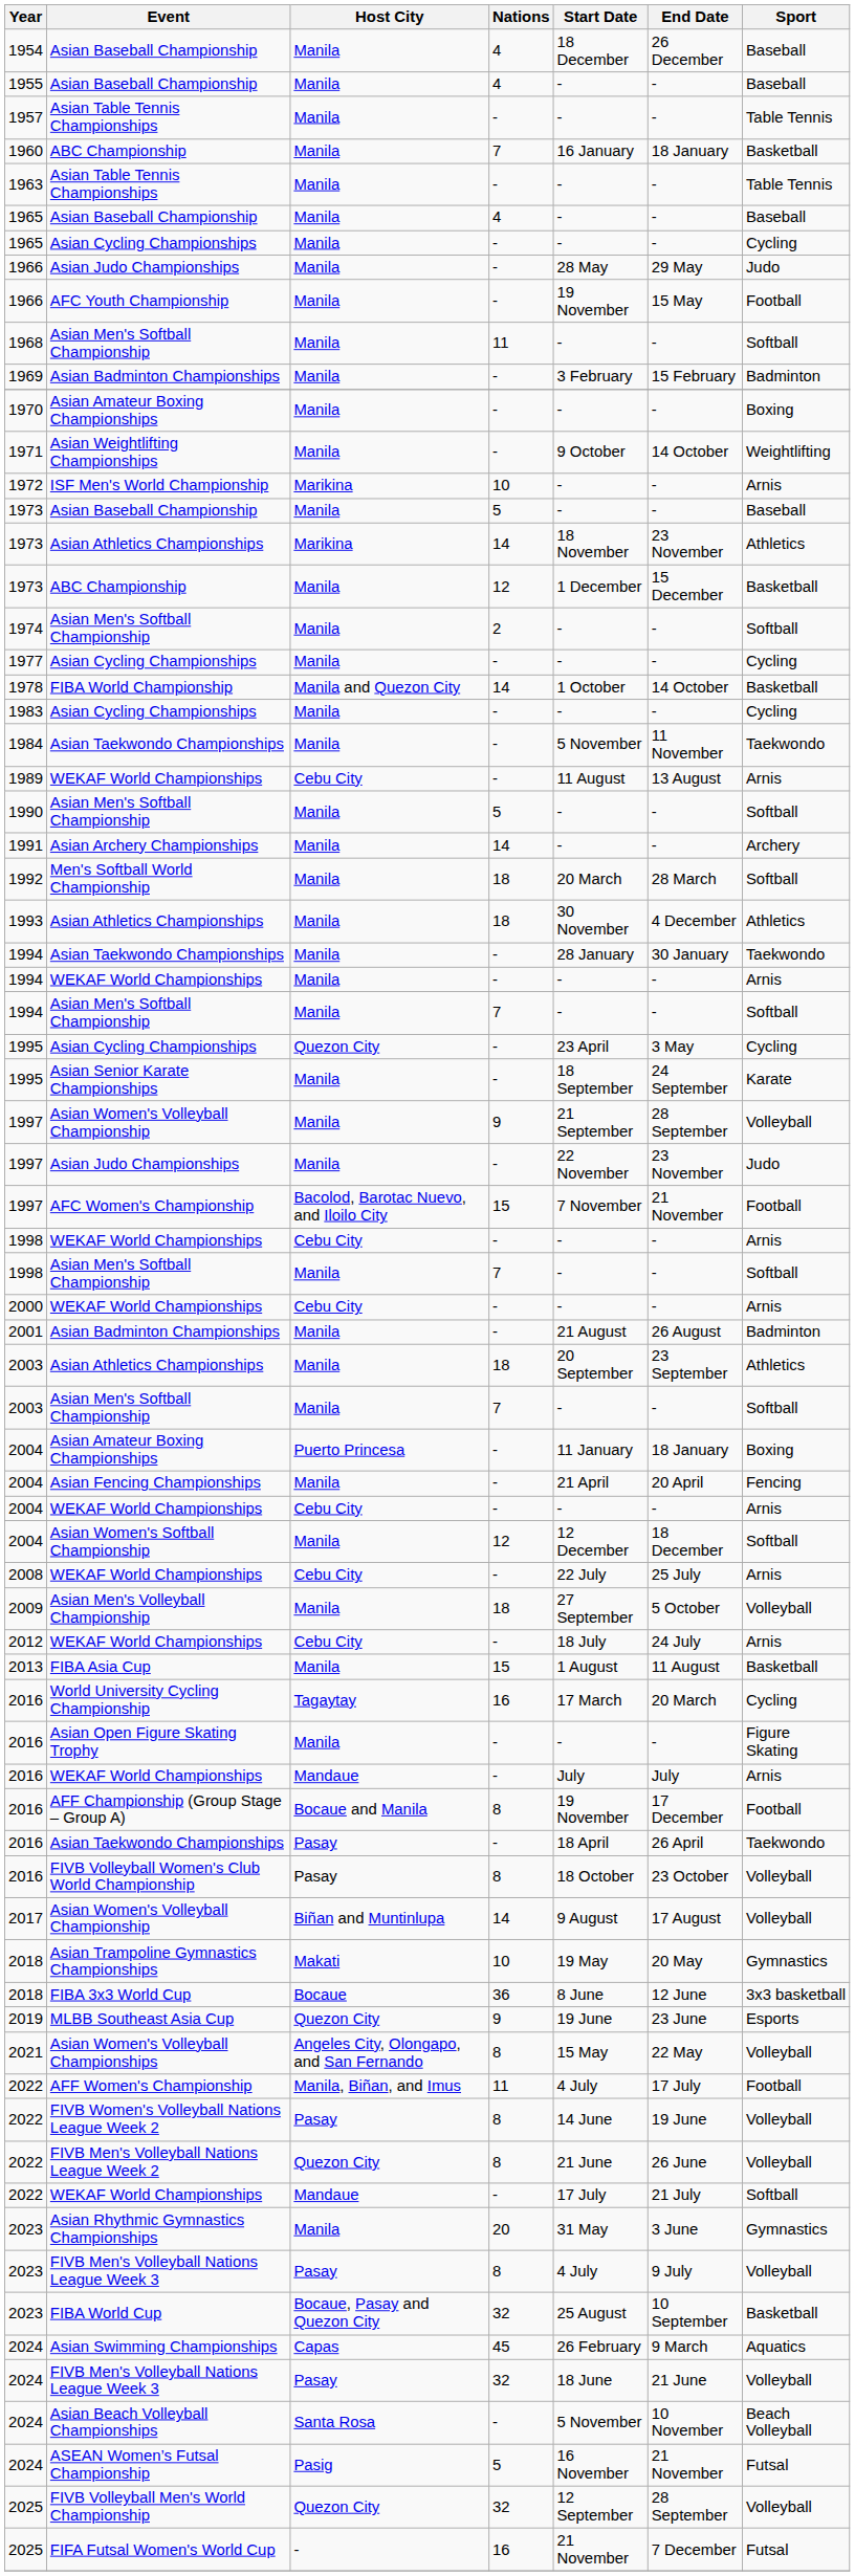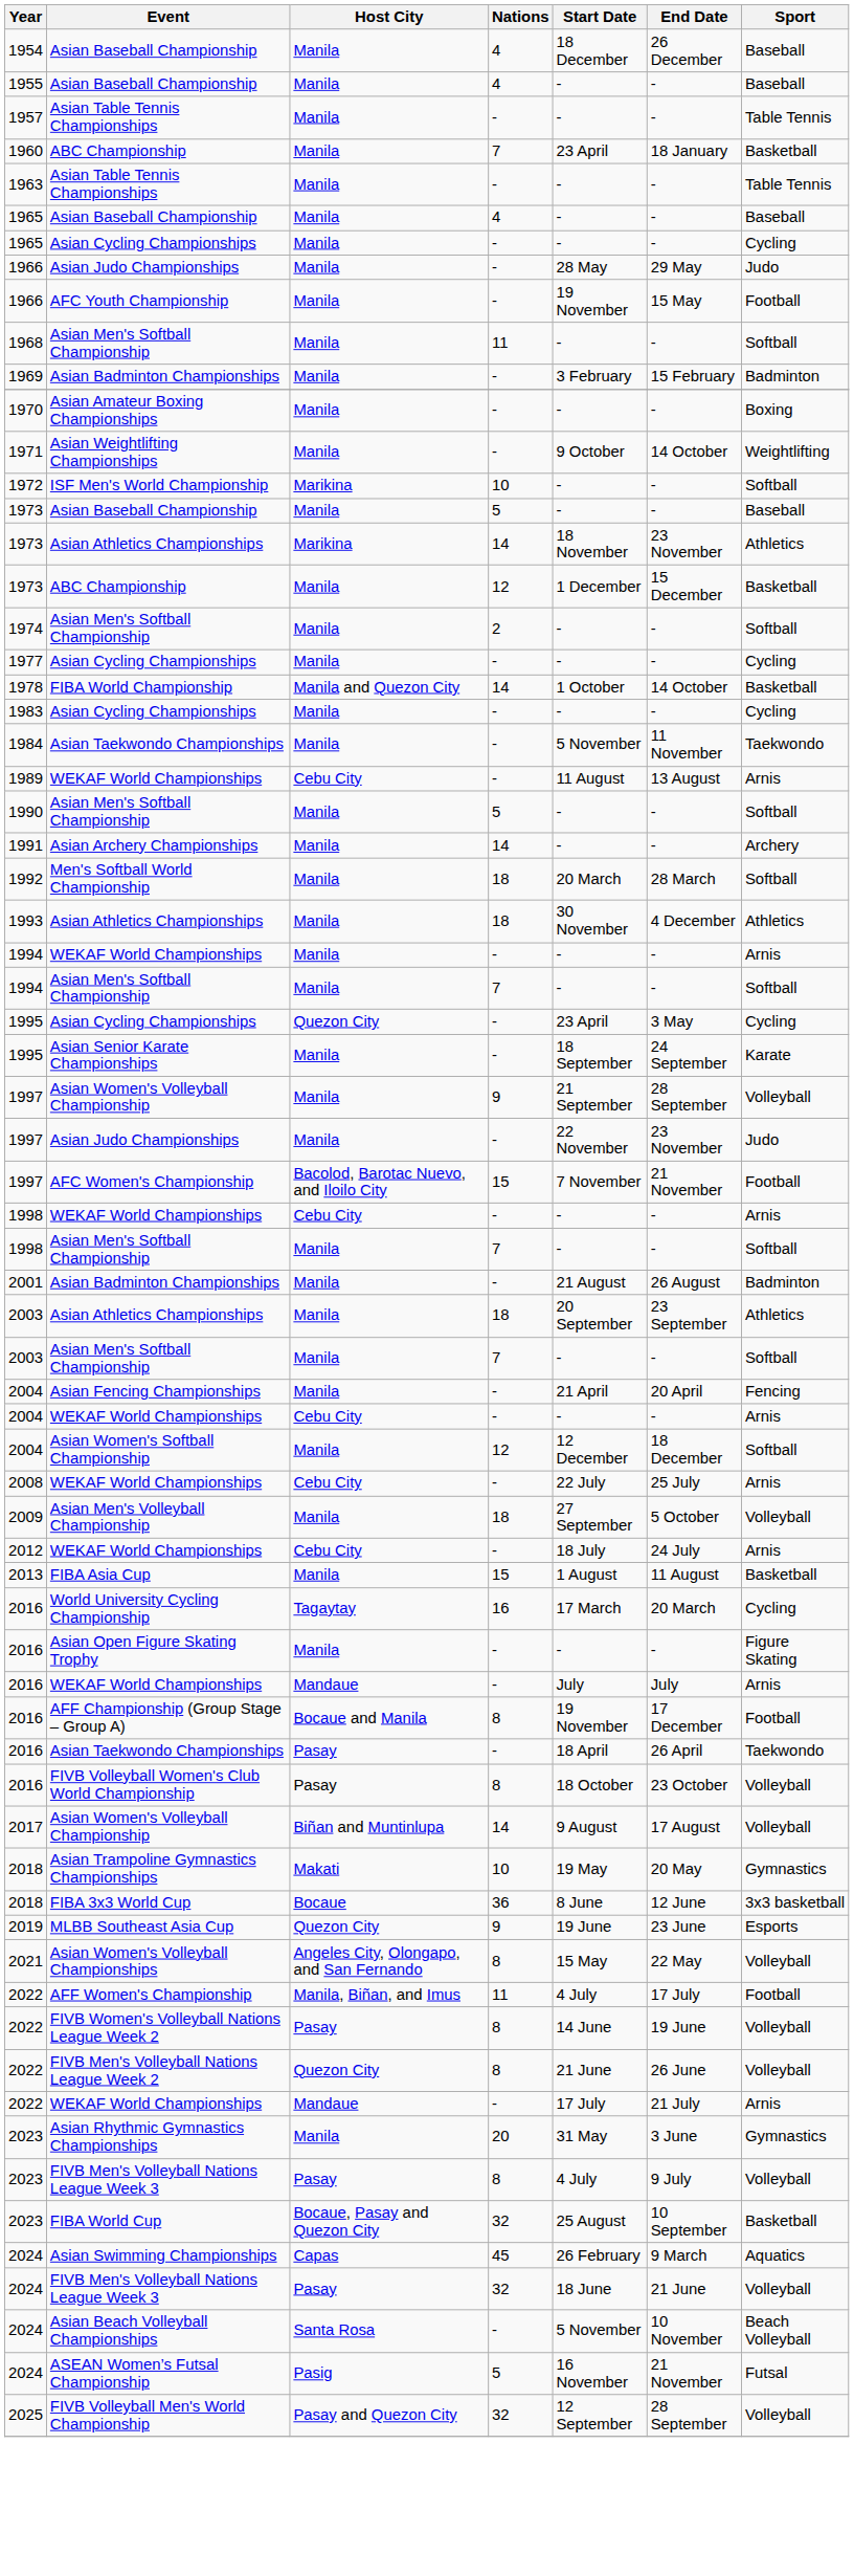1960 | Start Date: 16 January -> 23 April
1972 | Sport: Arnis -> Softball
- row: 1994 | Asian Taekwondo Championships | Manila | - | 28 January | 30 January | Taekwondo
- row: 2000 | WEKAF World Championships | Cebu City | - | - | - | Arnis
- row: 2004 | Asian Amateur Boxing Championships | Puerto Princesa | - | 11 January | 18 January | Boxing
2022 / WEKAF World Championships | Sport: Softball -> Arnis
2025 / FIVB Volleyball Men's World Championship | Host City: Quezon City -> Pasay and Quezon City
- row: 2025 | FIFA Futsal Women's World Cup | - | 16 | 21 November | 7 December | Futsal
